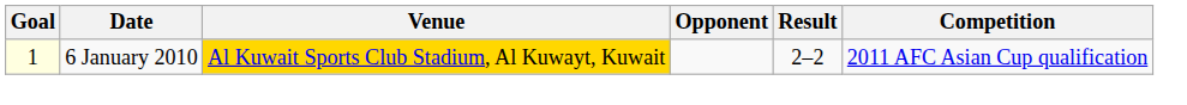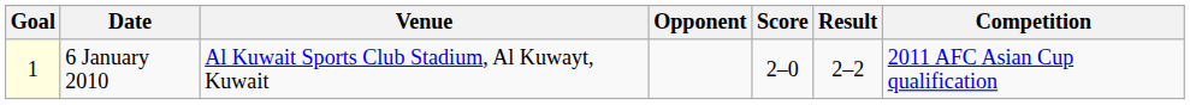+ column: Score | 2–0
6 January 2010 | Venue: gold background -> no background
